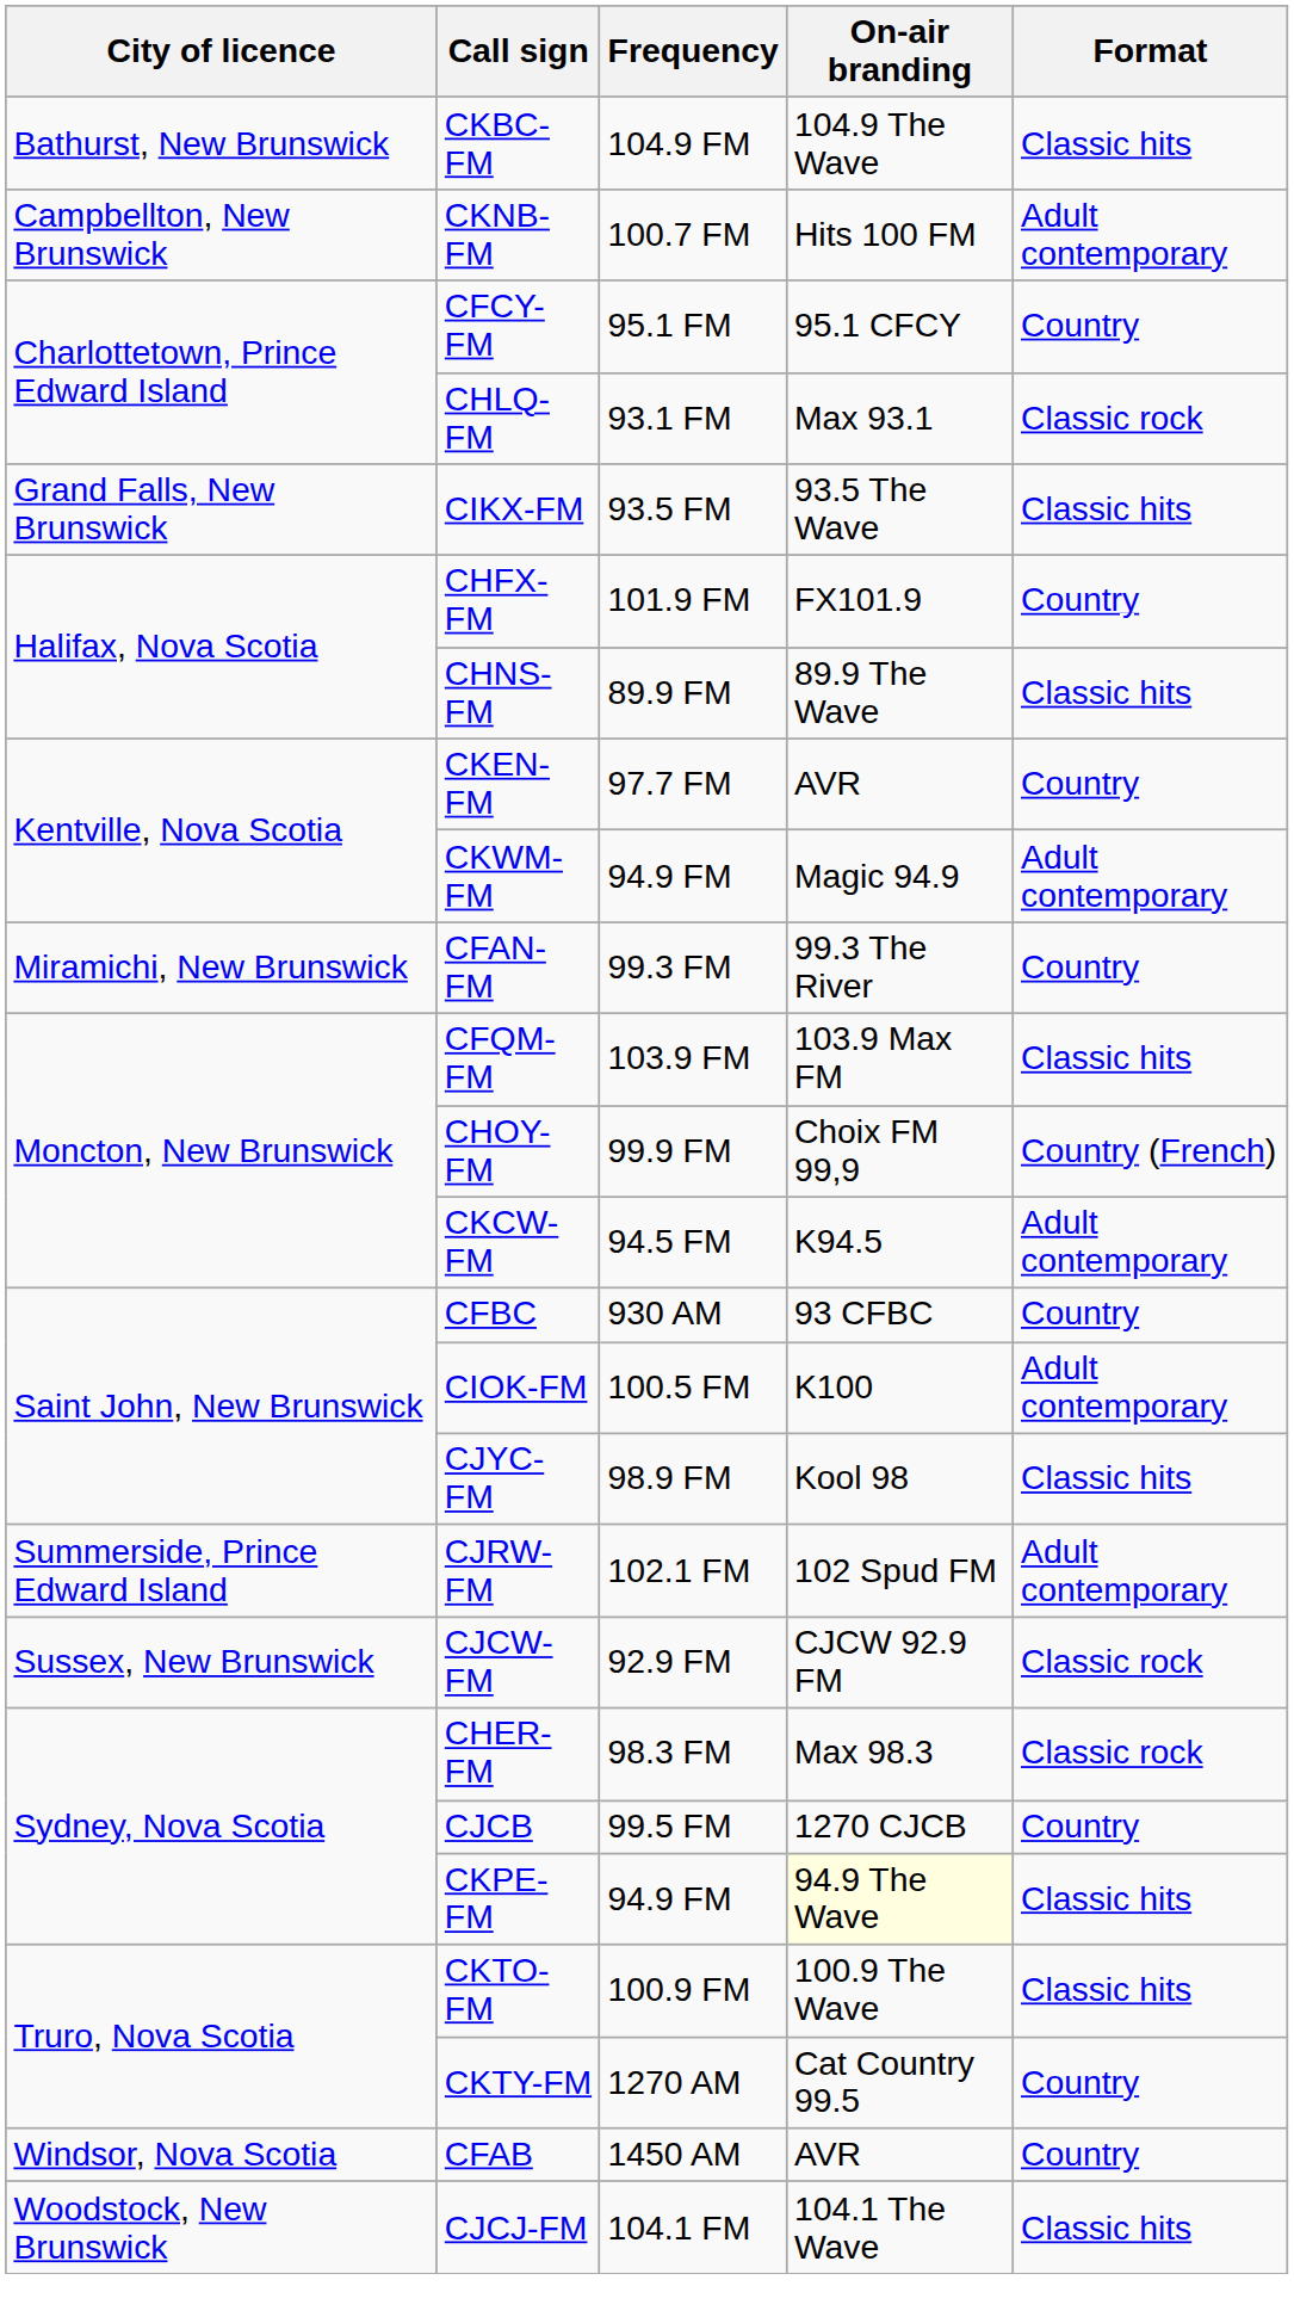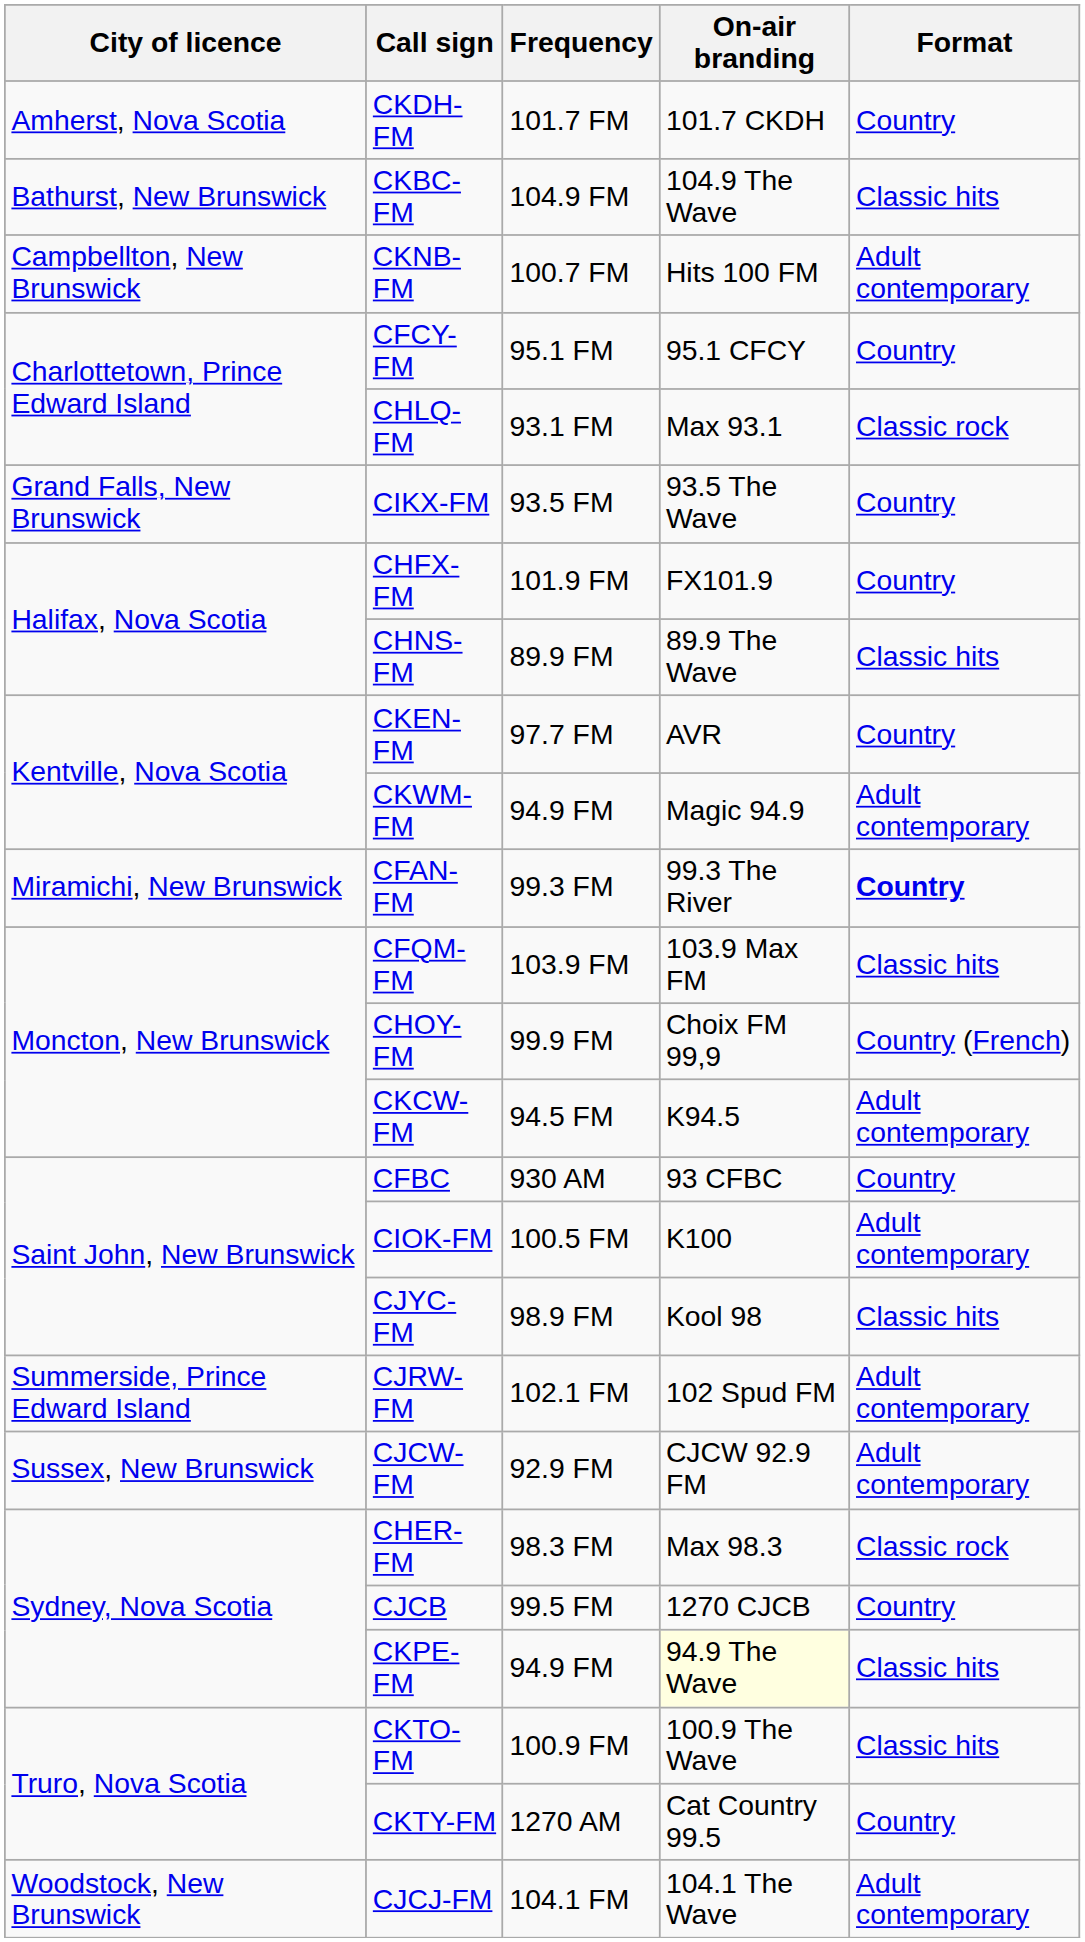+ row: Amherst, Nova Scotia | CKDH-FM | 101.7 FM | 101.7 CKDH | Country
CIKX-FM | Format: Classic hits -> Country
CFAN-FM | Format: normal -> bold
CJCW-FM | Format: Classic rock -> Adult contemporary
- row: Windsor, Nova Scotia | CFAB | 1450 AM | AVR | Country
CJCJ-FM | Format: Classic hits -> Adult contemporary
